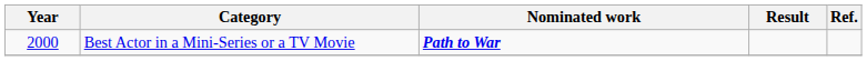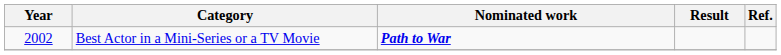Best Actor in a Mini-Series or a TV Movie | Year: 2000 -> 2002
